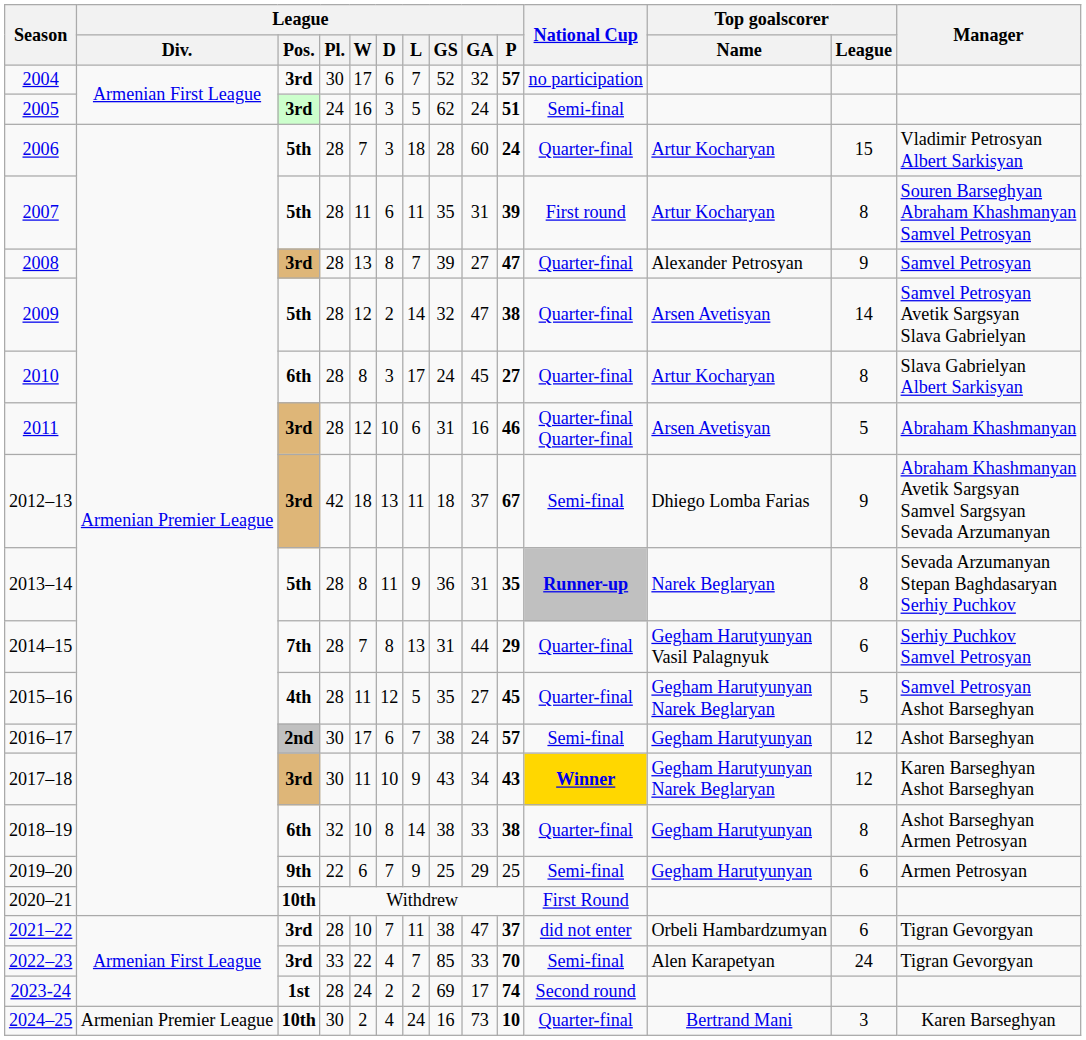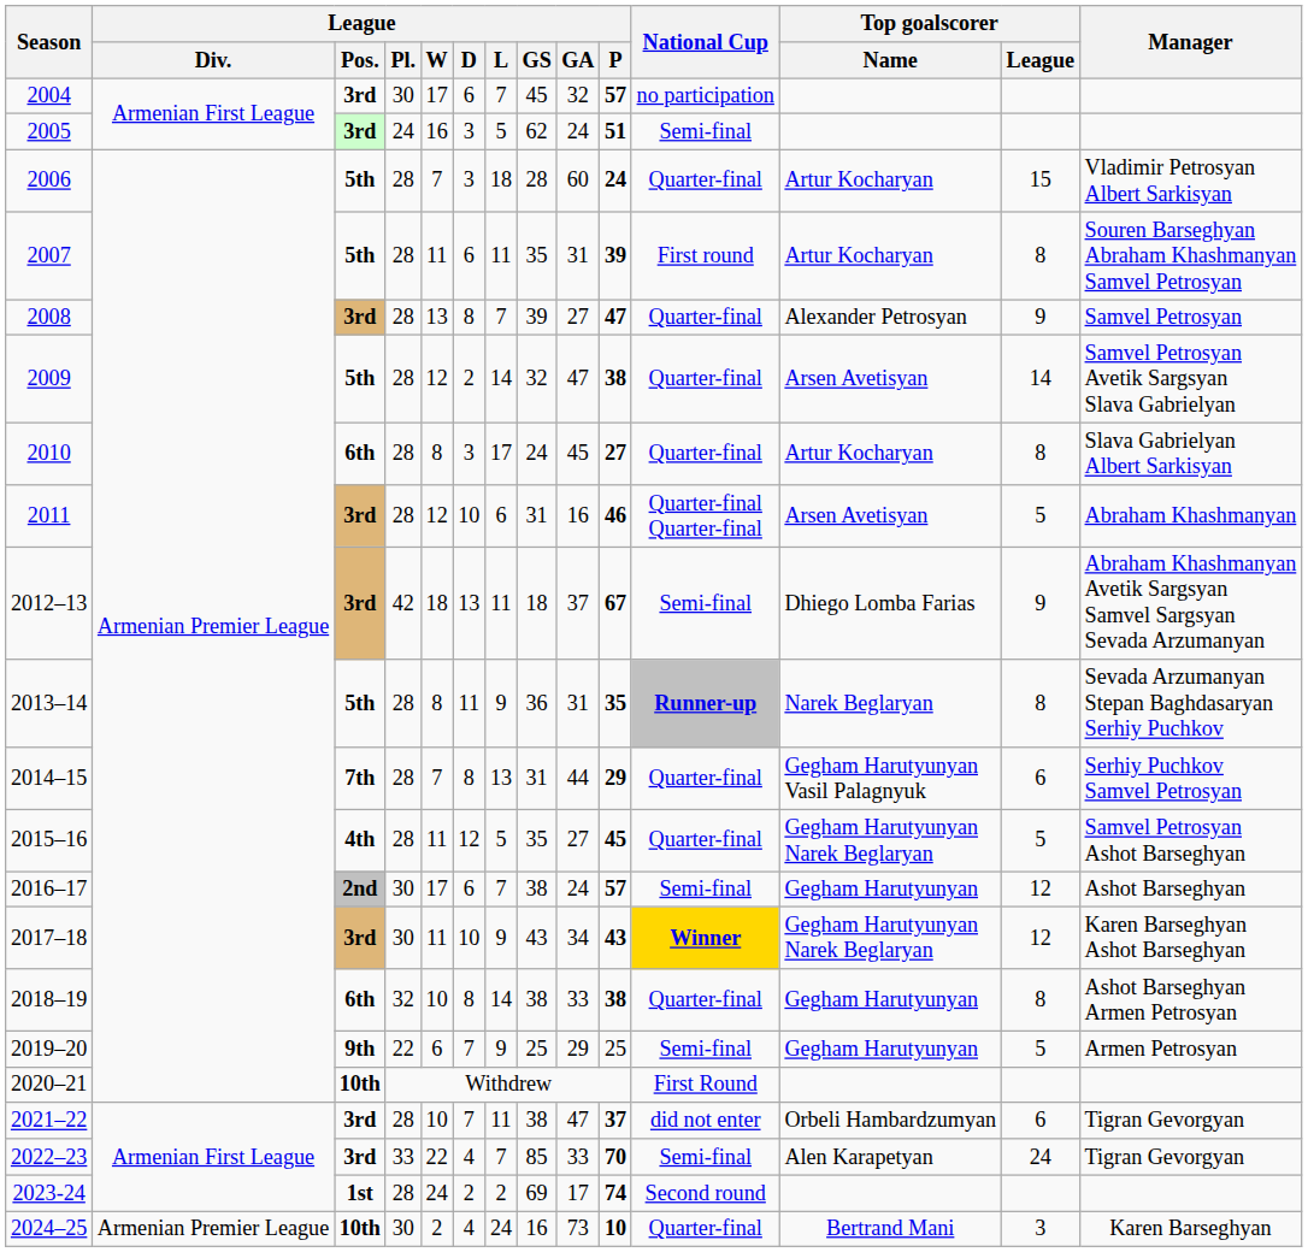2004 | League / GS: 52 -> 45
2019–20 | Top goalscorer / League: 6 -> 5
